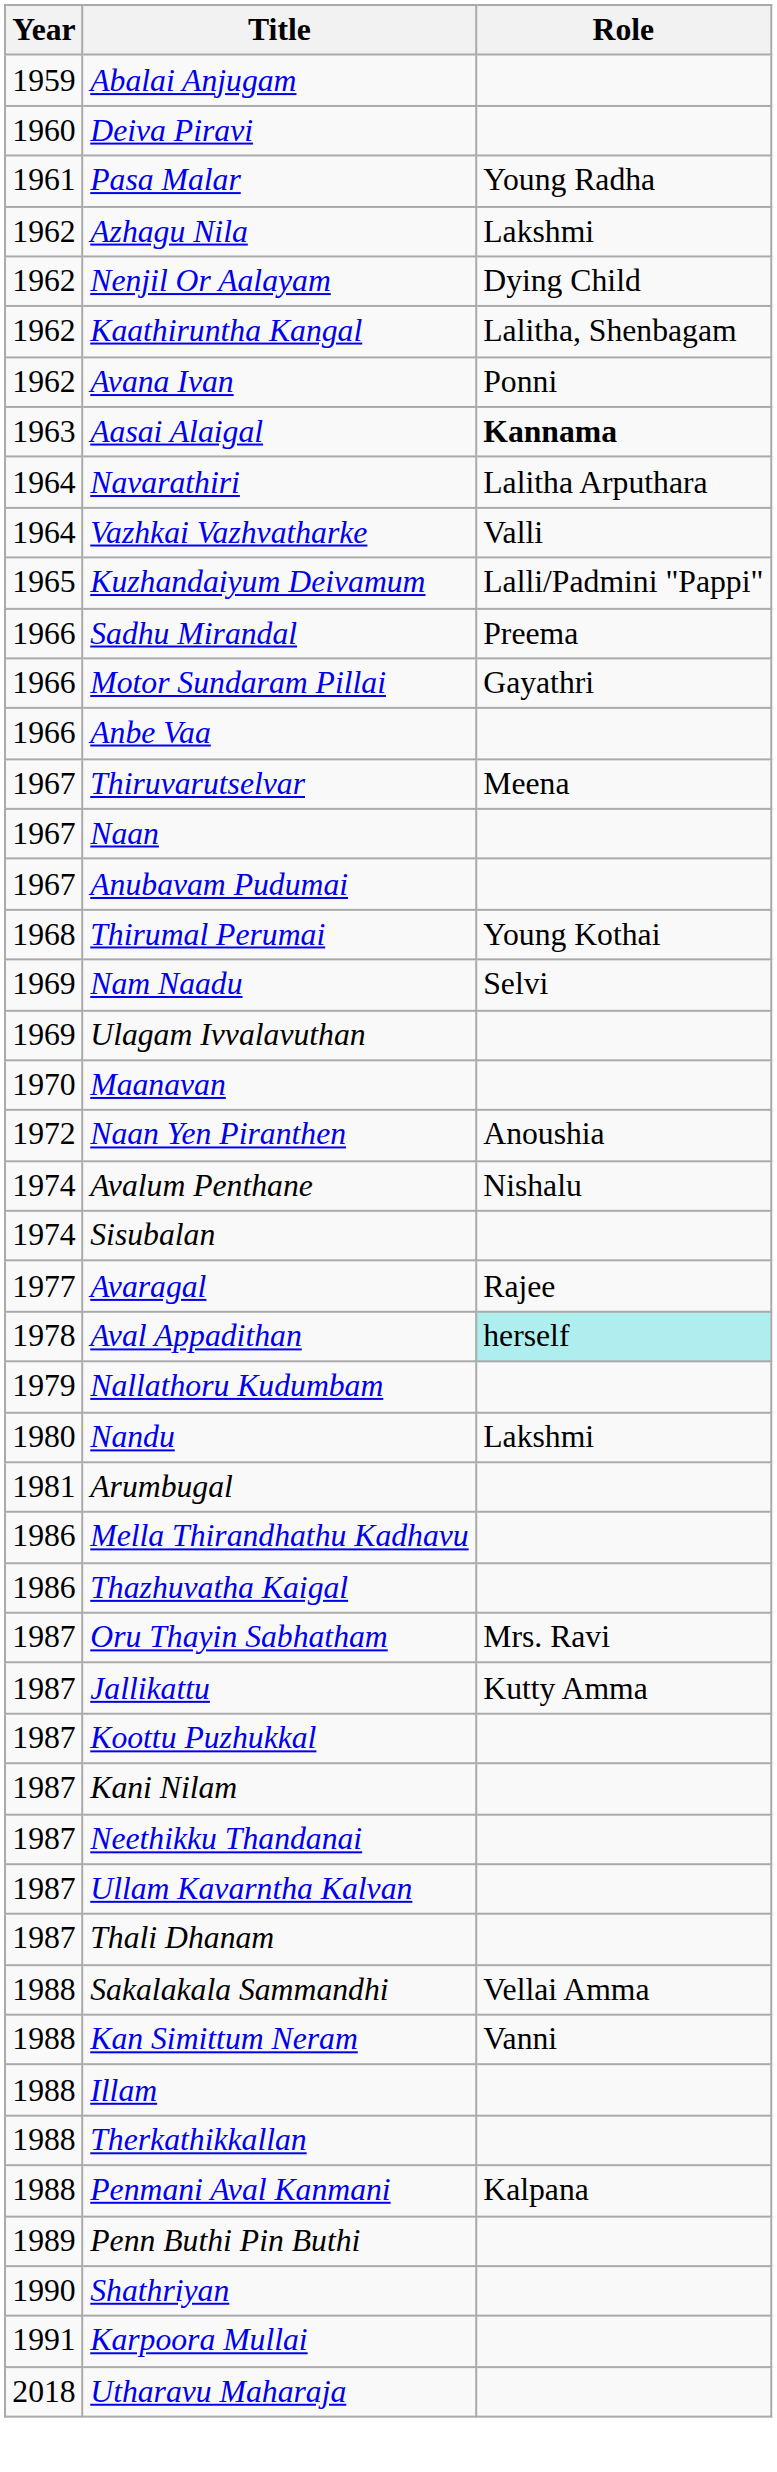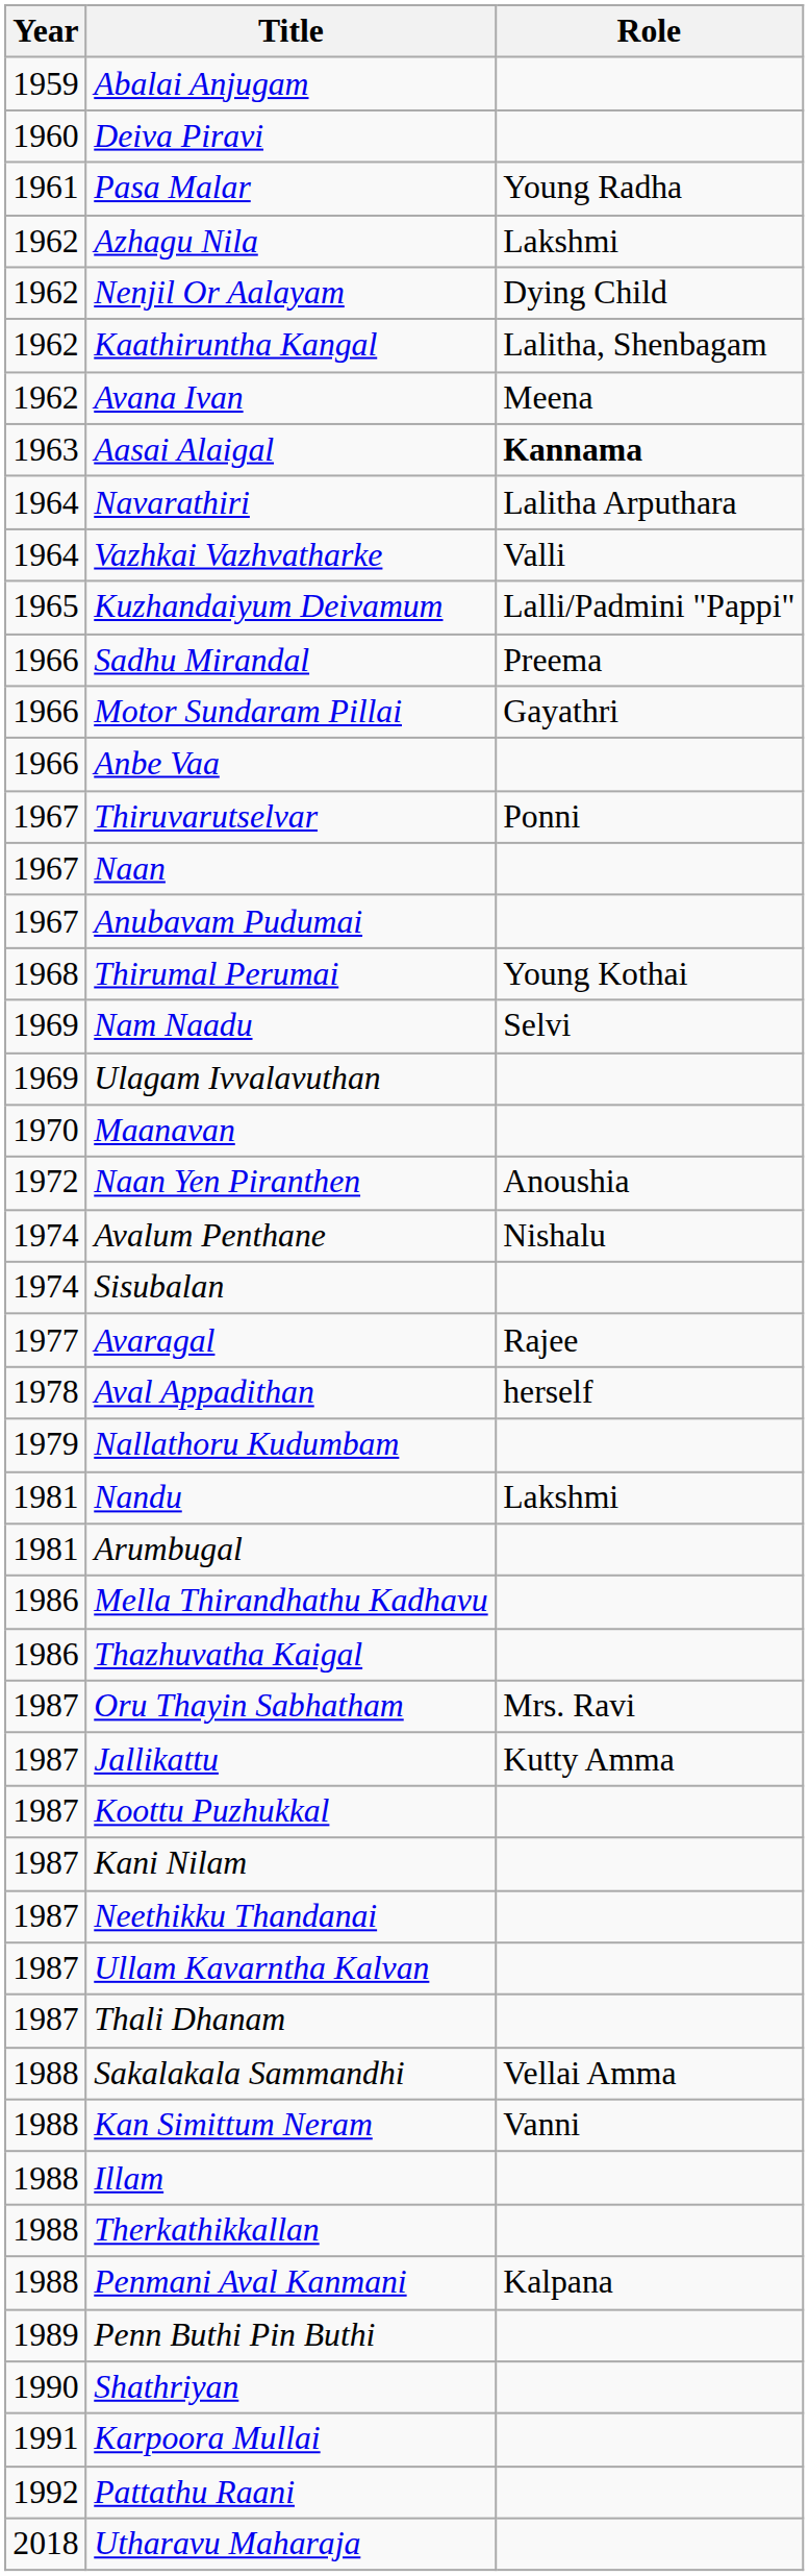Avana Ivan | Role: Ponni -> Meena
Thiruvarutselvar | Role: Meena -> Ponni
Aval Appadithan | Role: paleturquoise background -> no background
Nandu | Year: 1980 -> 1981
+ row: 1992 | Pattathu Raani
